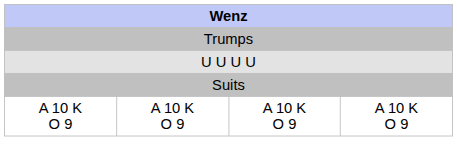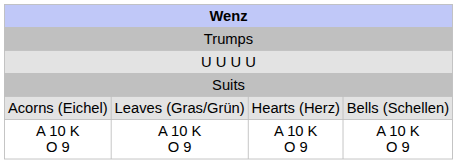+ row: Acorns (Eichel) | Leaves (Gras/Grün) | Hearts (Herz) | Bells (Schellen)
